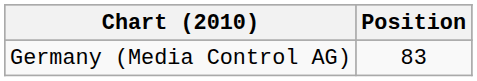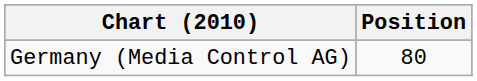Germany (Media Control AG) | Position: 83 -> 80
